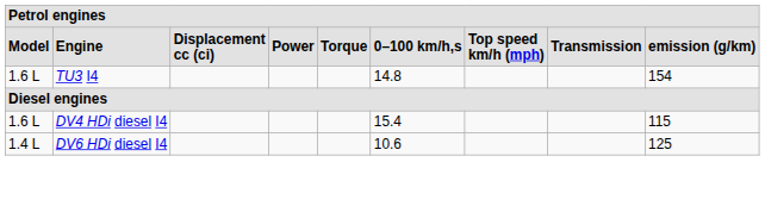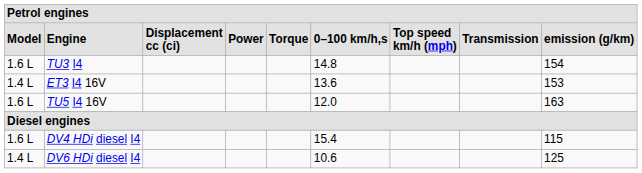+ row: 1.4 L | ET3 I4 16V | 13.6 | 153
+ row: 1.6 L | TU5 I4 16V | 12.0 | 163
